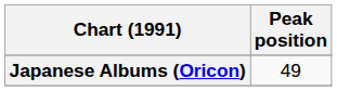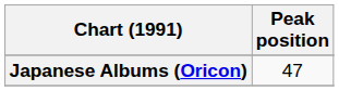Japanese Albums (Oricon) | Peak position: 49 -> 47
